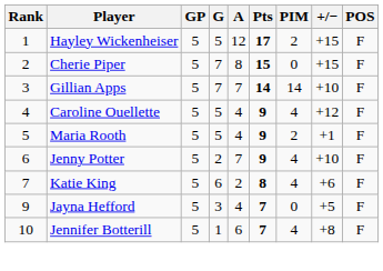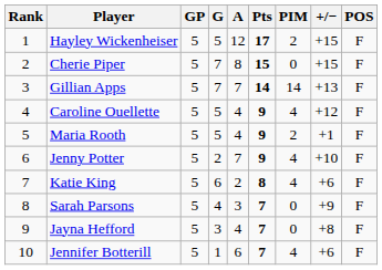Gillian Apps | +/−: +10 -> +13
+ row: 8 | Sarah Parsons | 5 | 4 | 3 | 7 | 0 | +9 | F
Jayna Hefford | +/−: +5 -> +8
Jennifer Botterill | +/−: +8 -> +6
